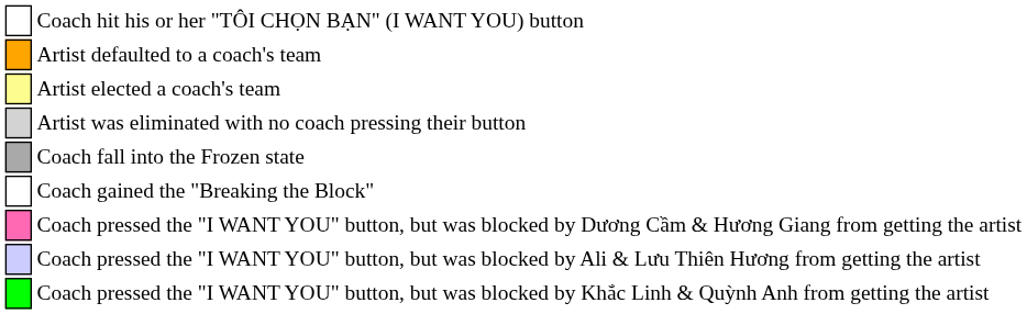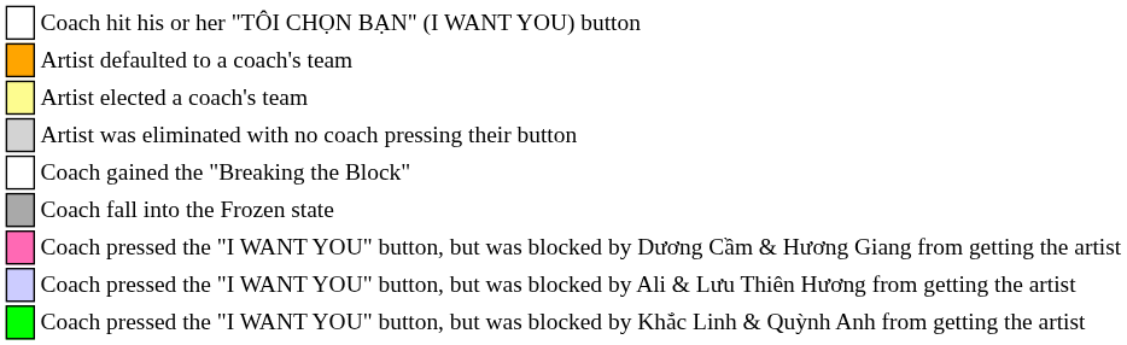rows swapped: Coach gained the "Breaking the Block" <-> Coach fall into the Frozen state
